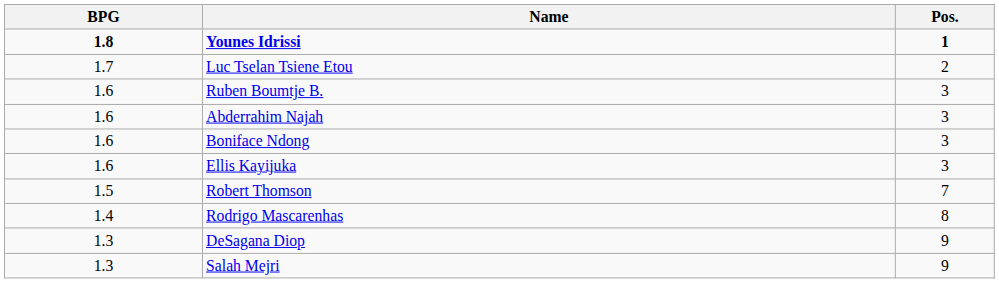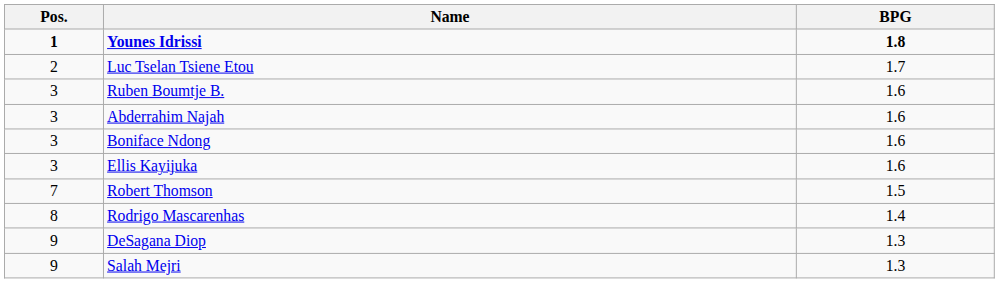columns swapped: Pos. <-> BPG
